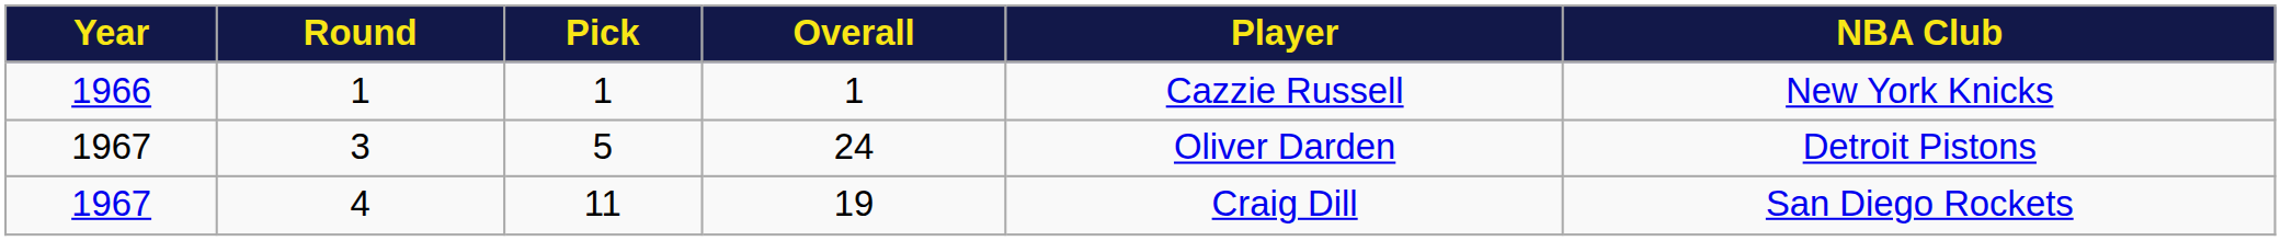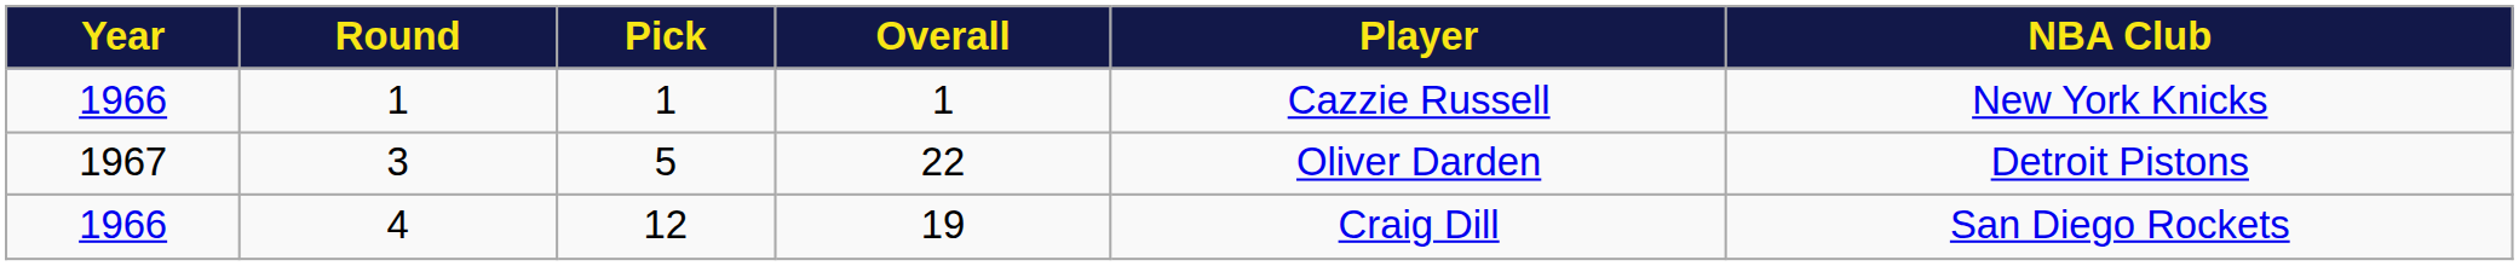3 | Overall: 24 -> 22
4 | Year: 1967 -> 1966
4 | Pick: 11 -> 12
